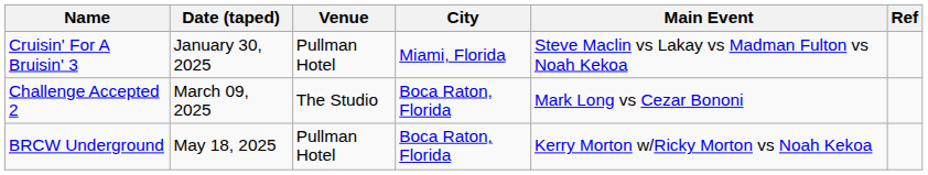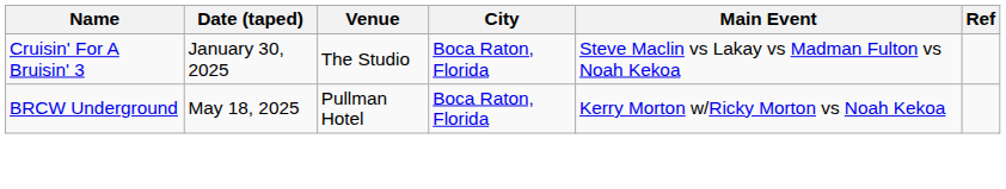Cruisin' For A Bruisin' 3 | Venue: Pullman Hotel -> The Studio
Cruisin' For A Bruisin' 3 | City: Miami, Florida -> Boca Raton, Florida
- row: Challenge Accepted 2 | March 09, 2025 | The Studio | Boca Raton, Florida | Mark Long vs Cezar Bononi
